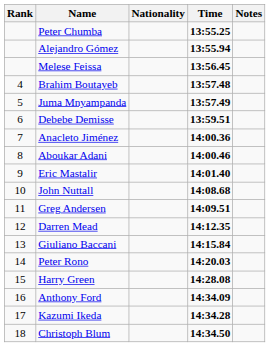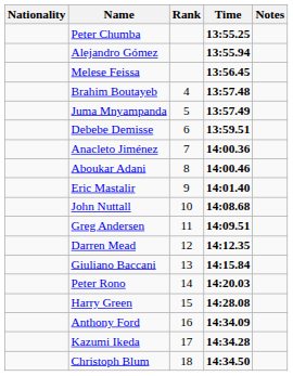columns swapped: Rank <-> Nationality
